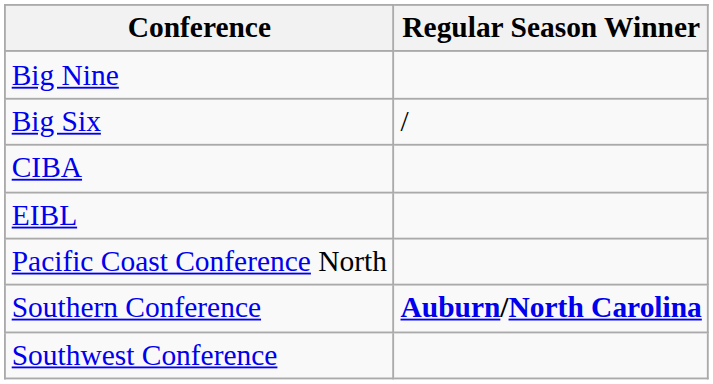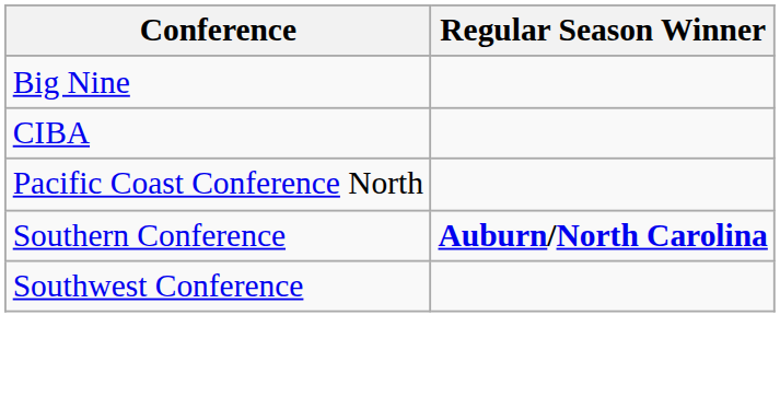- row: Big Six | /
- row: EIBL
